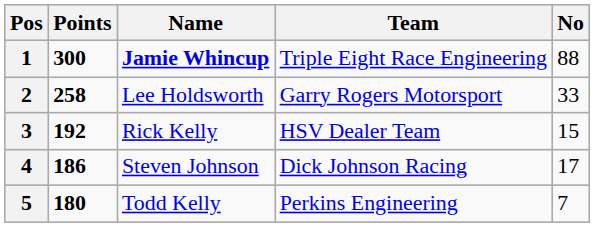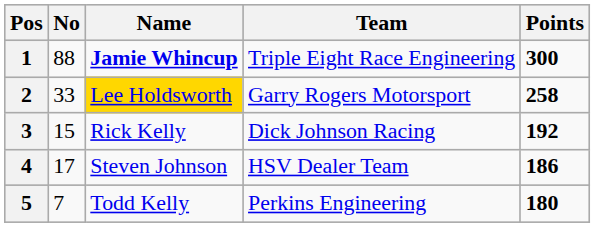columns swapped: No <-> Points
2 | Name: no background -> gold background
3 | Team: HSV Dealer Team -> Dick Johnson Racing
4 | Team: Dick Johnson Racing -> HSV Dealer Team
